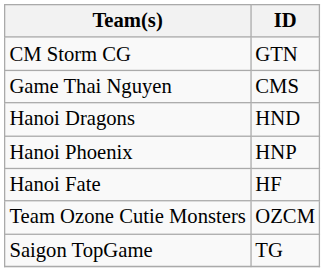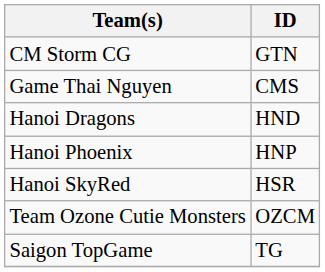+ row: Hanoi SkyRed | HSR
- row: Hanoi Fate | HF
